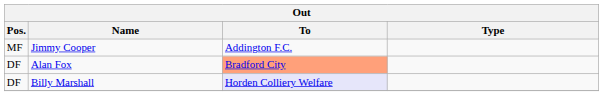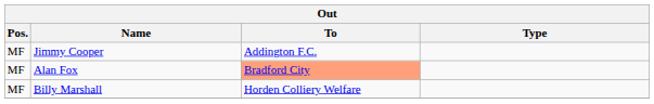Alan Fox | Pos.: DF -> MF
Billy Marshall | Pos.: DF -> MF
Billy Marshall | To: lavender background -> no background
